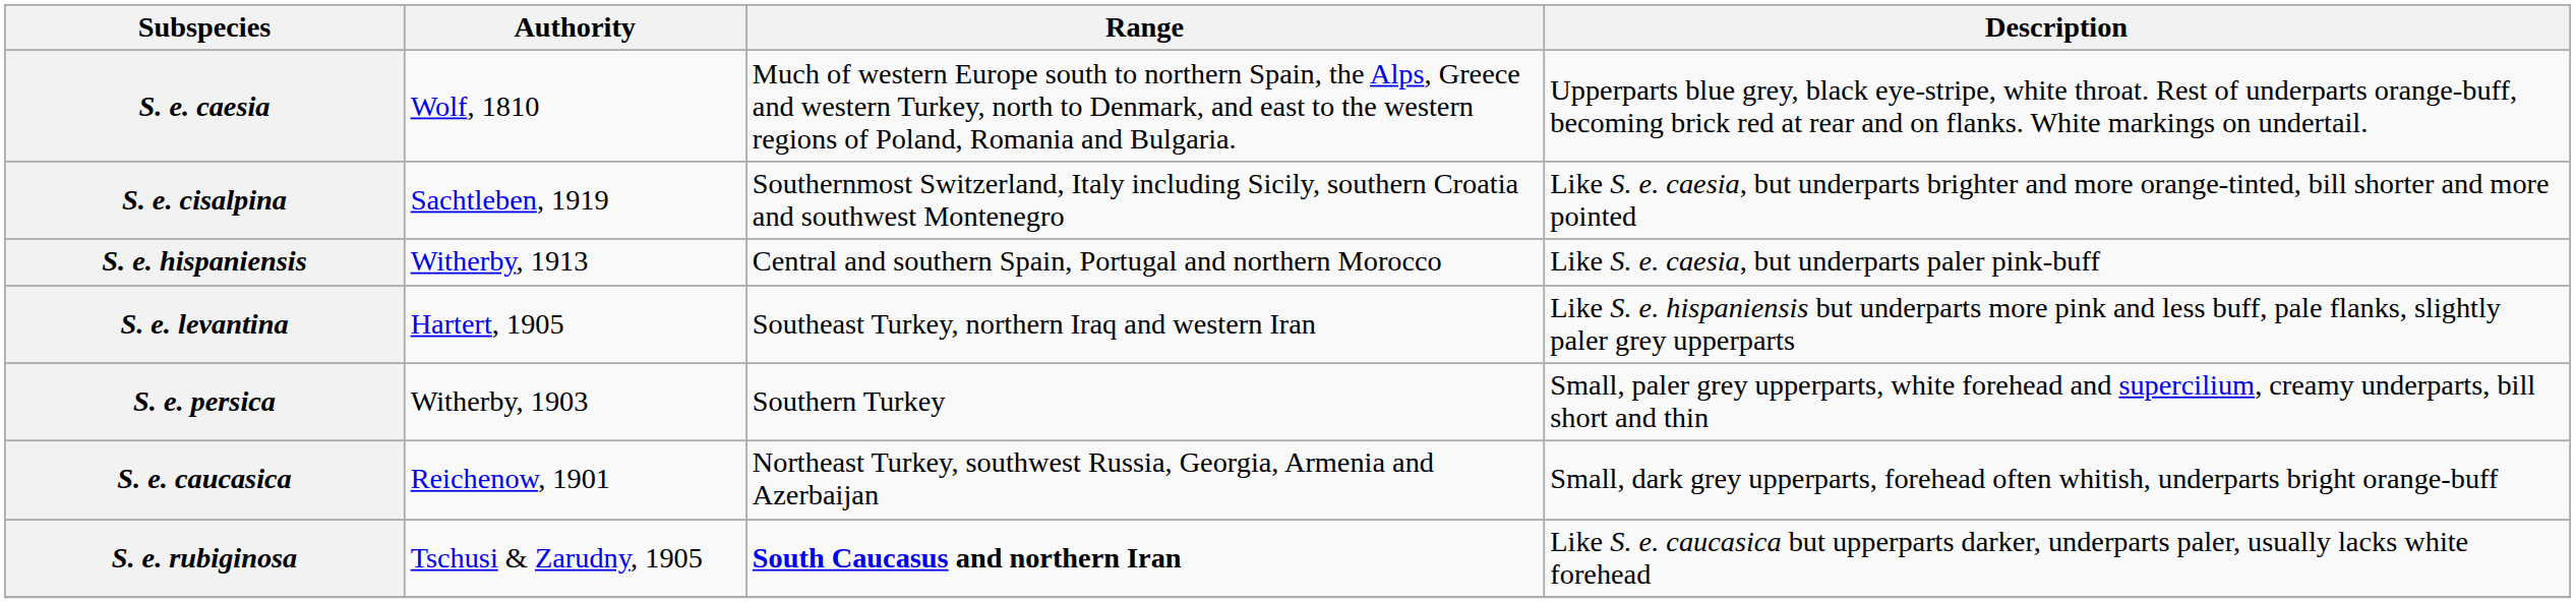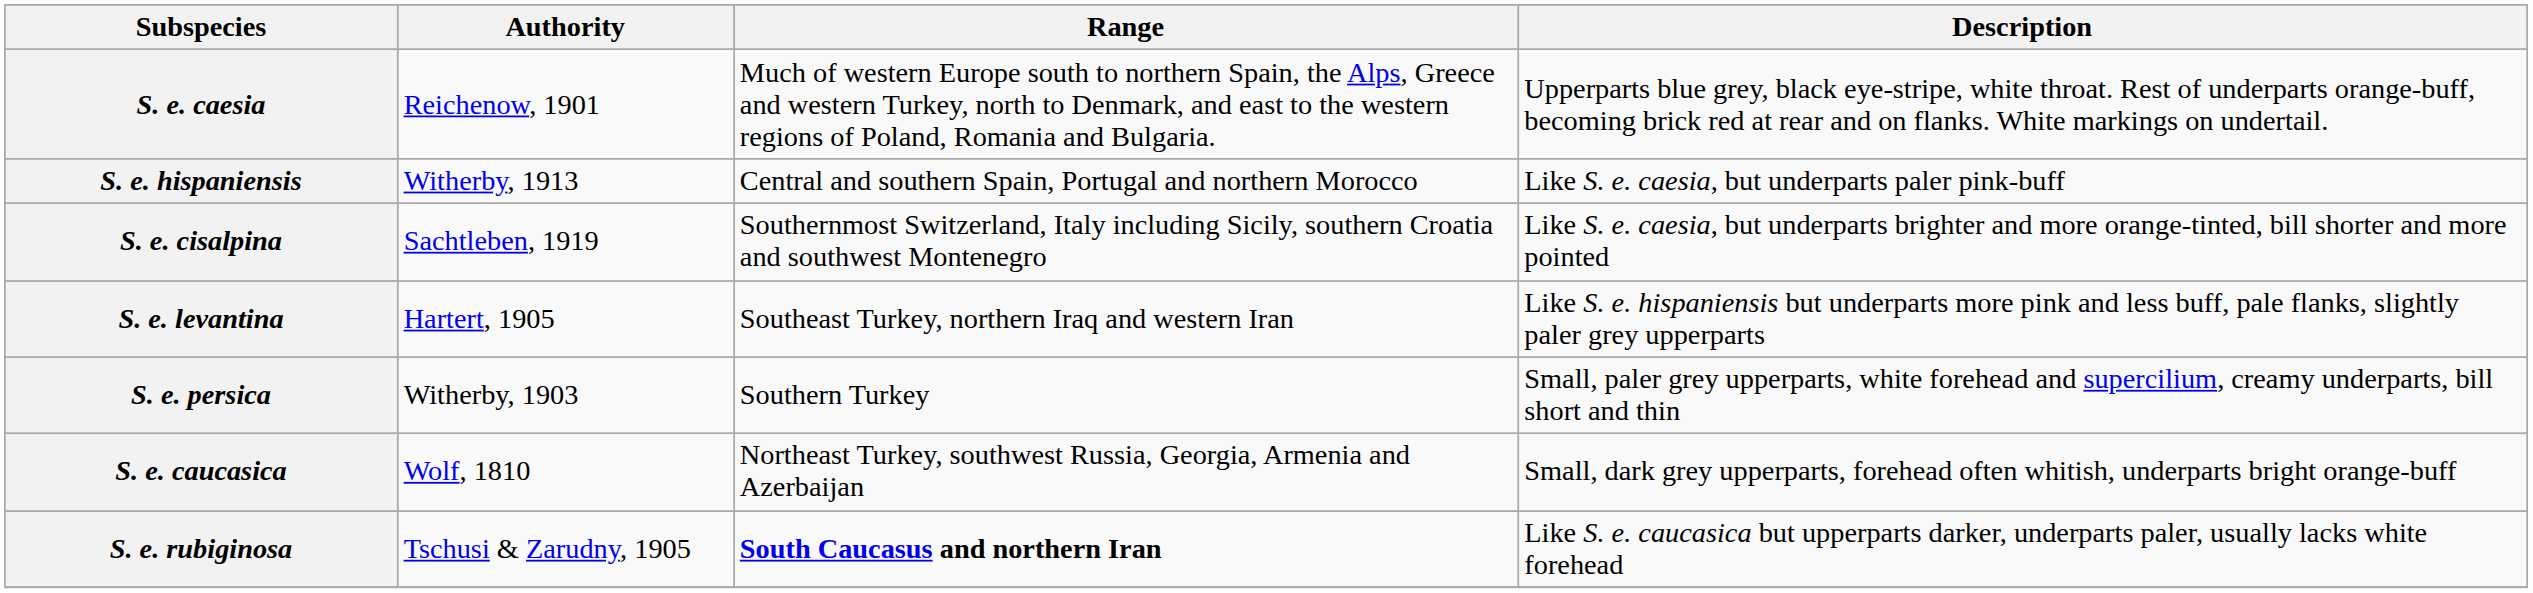S. e. caesia | Authority: Wolf, 1810 -> Reichenow, 1901
rows swapped: S. e. hispaniensis <-> S. e. cisalpina
S. e. caucasica | Authority: Reichenow, 1901 -> Wolf, 1810
